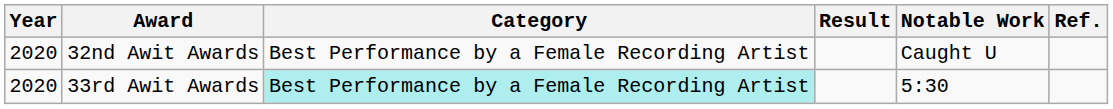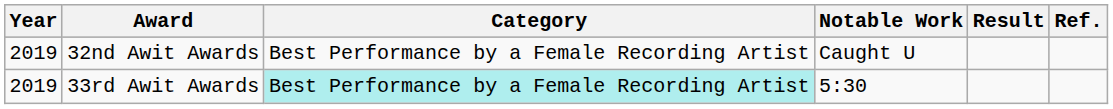columns swapped: Notable Work <-> Result
32nd Awit Awards | Year: 2020 -> 2019
33rd Awit Awards | Year: 2020 -> 2019
